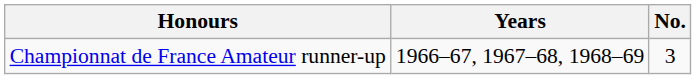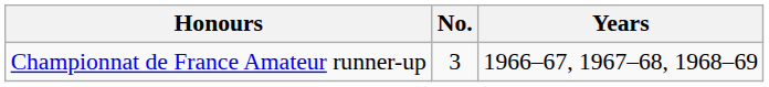columns swapped: No. <-> Years
